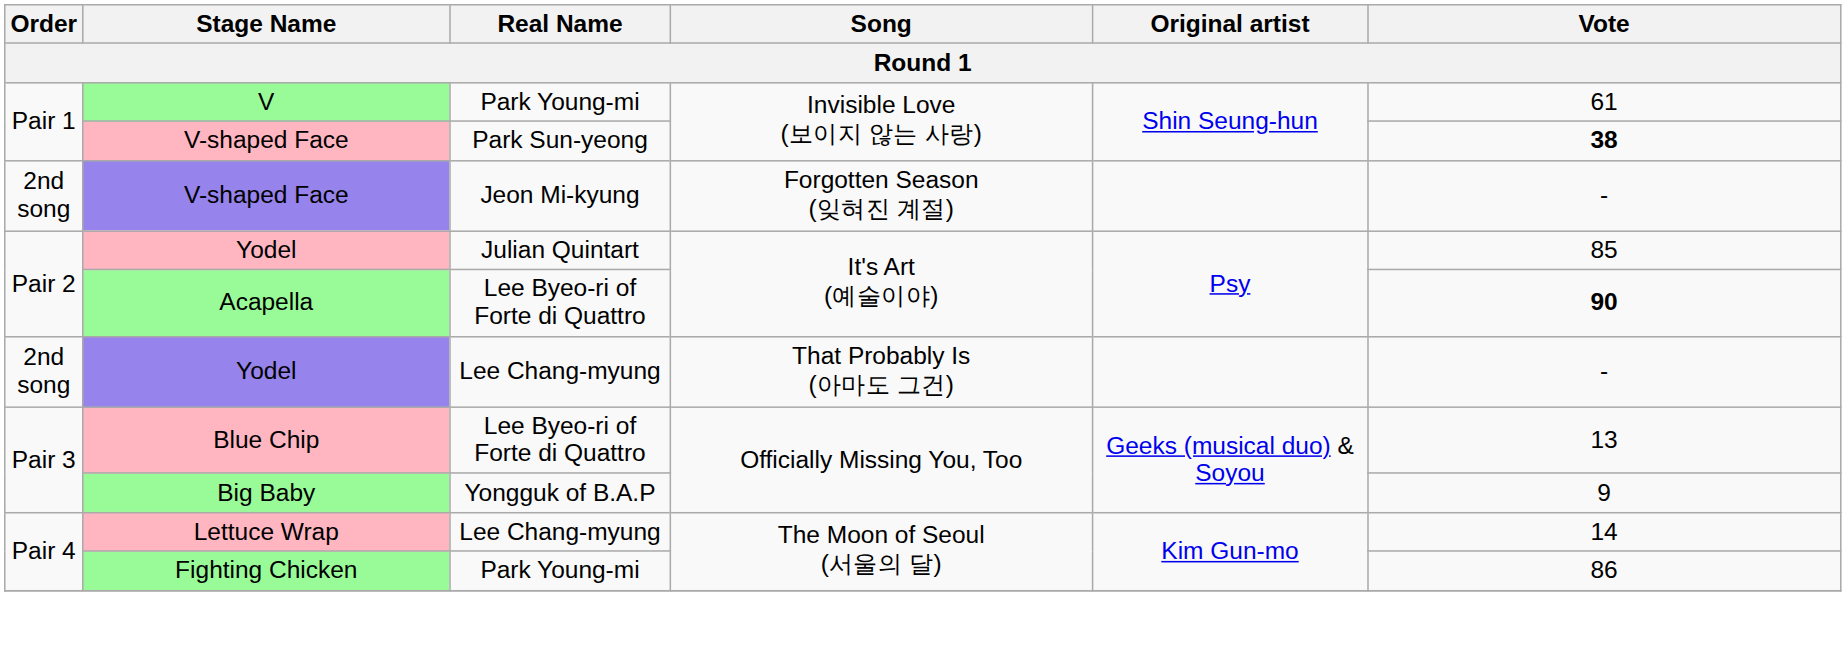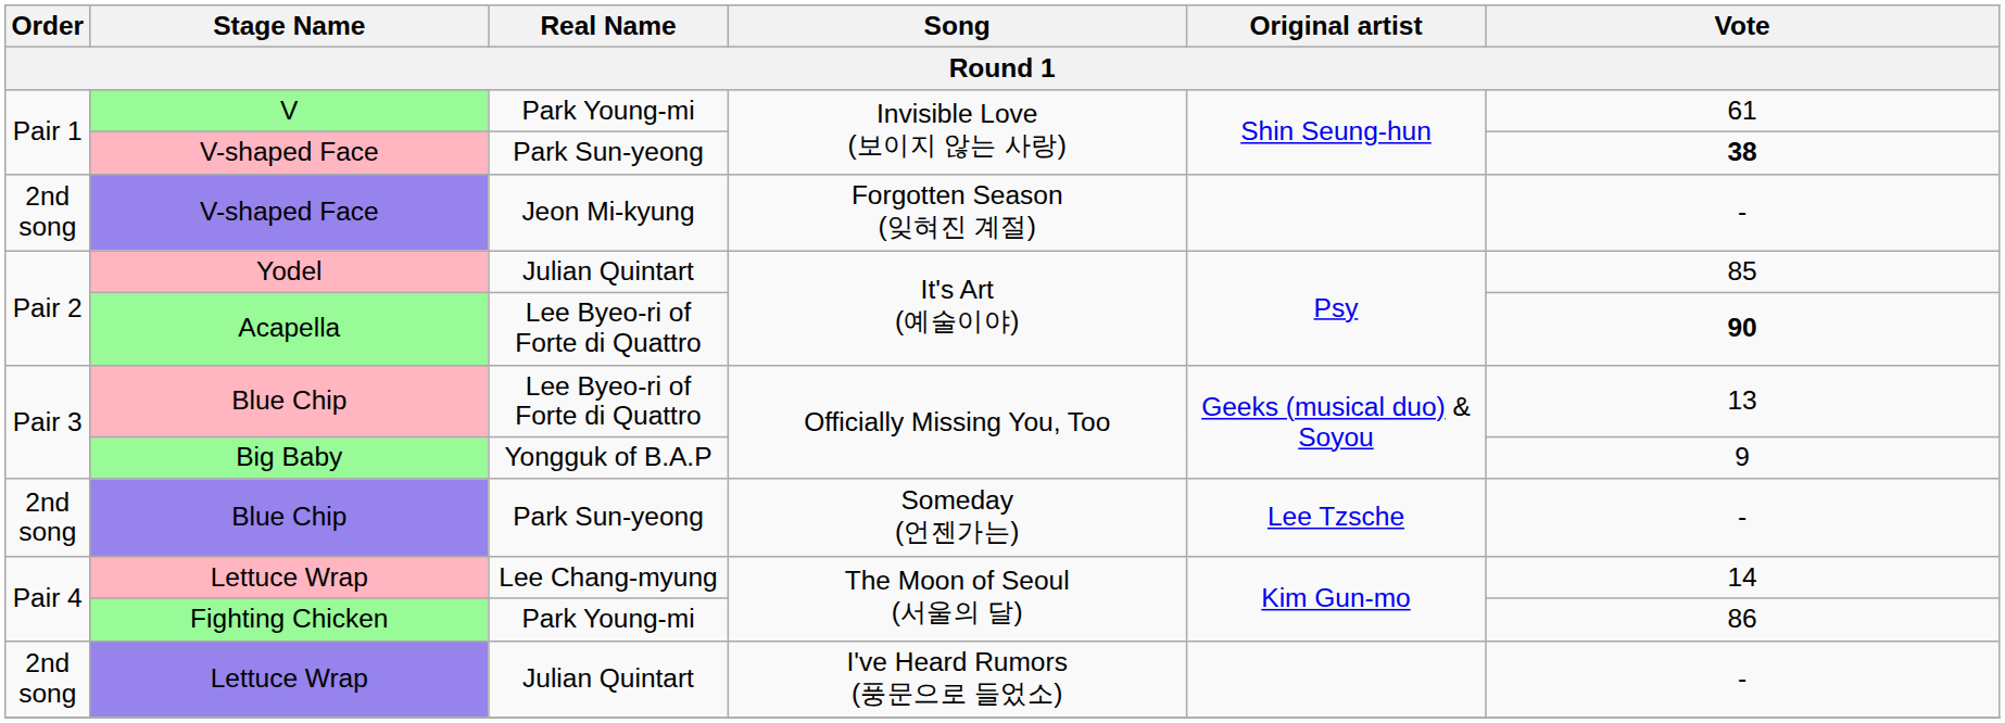- row: 2nd song | Yodel | Lee Chang-myung | That Probably Is (아마도 그건) | -
+ row: 2nd song | Blue Chip | Park Sun-yeong | Someday (언젠가는) | Lee Tzsche | -
+ row: 2nd song | Lettuce Wrap | Julian Quintart | I've Heard Rumors (풍문으로 들었소) | -
